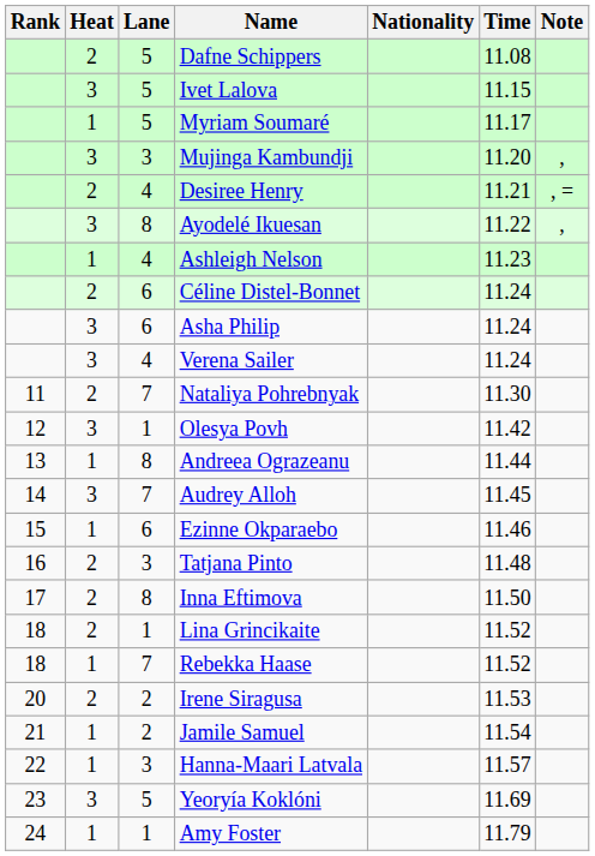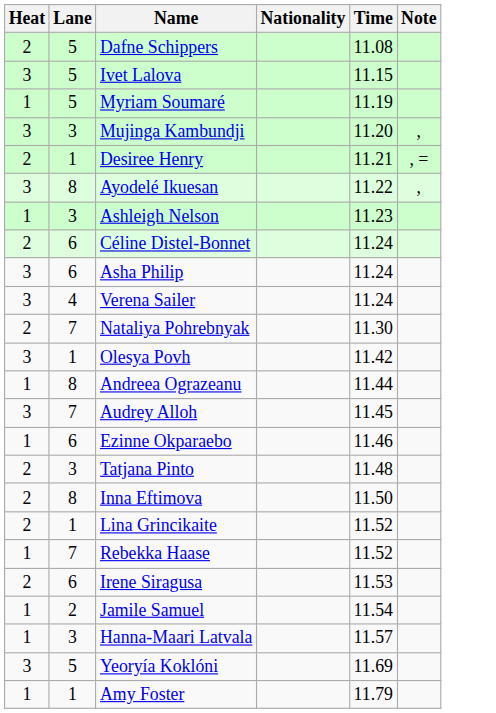- column: Rank | 11 | 12 | 13 | 14 | 15 | 16 | 17 | 18 | 18 | 20 | 21 | 22 | 23 | 24
Myriam Soumaré | Time: 11.17 -> 11.19
Desiree Henry | Lane: 4 -> 1
Ashleigh Nelson | Lane: 4 -> 3
Irene Siragusa | Lane: 2 -> 6
